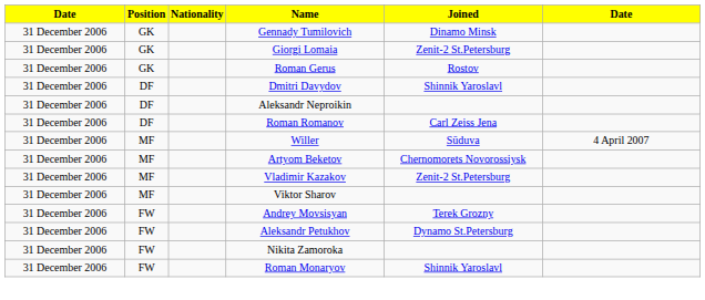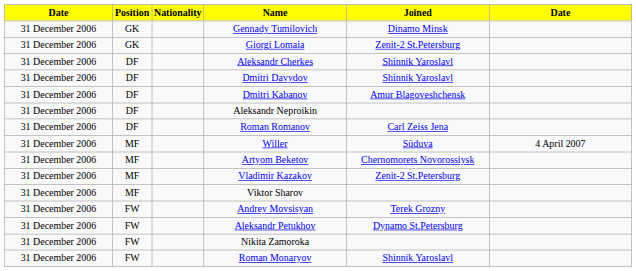- row: 31 December 2006 | GK | Roman Gerus | Rostov
+ row: 31 December 2006 | DF | Aleksandr Cherkes | Shinnik Yaroslavl
+ row: 31 December 2006 | DF | Dmitri Kabanov | Amur Blagoveshchensk
